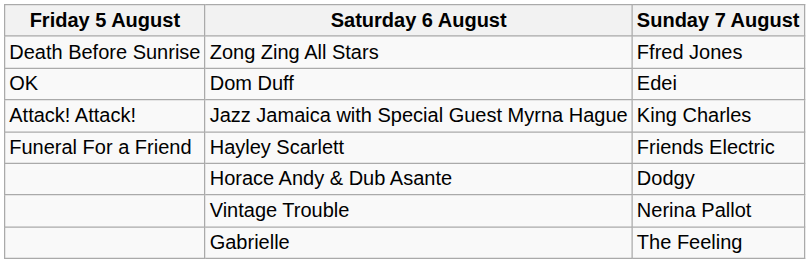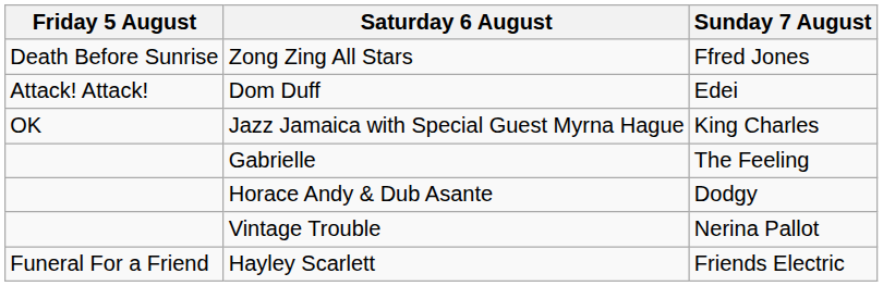Dom Duff | Friday 5 August: OK -> Attack! Attack!
Jazz Jamaica with Special Guest Myrna Hague | Friday 5 August: Attack! Attack! -> OK
rows swapped: Hayley Scarlett <-> Gabrielle
